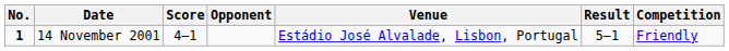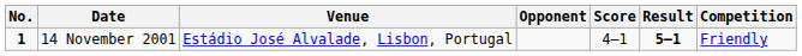columns swapped: Venue <-> Score
14 November 2001 | Result: normal -> bold
